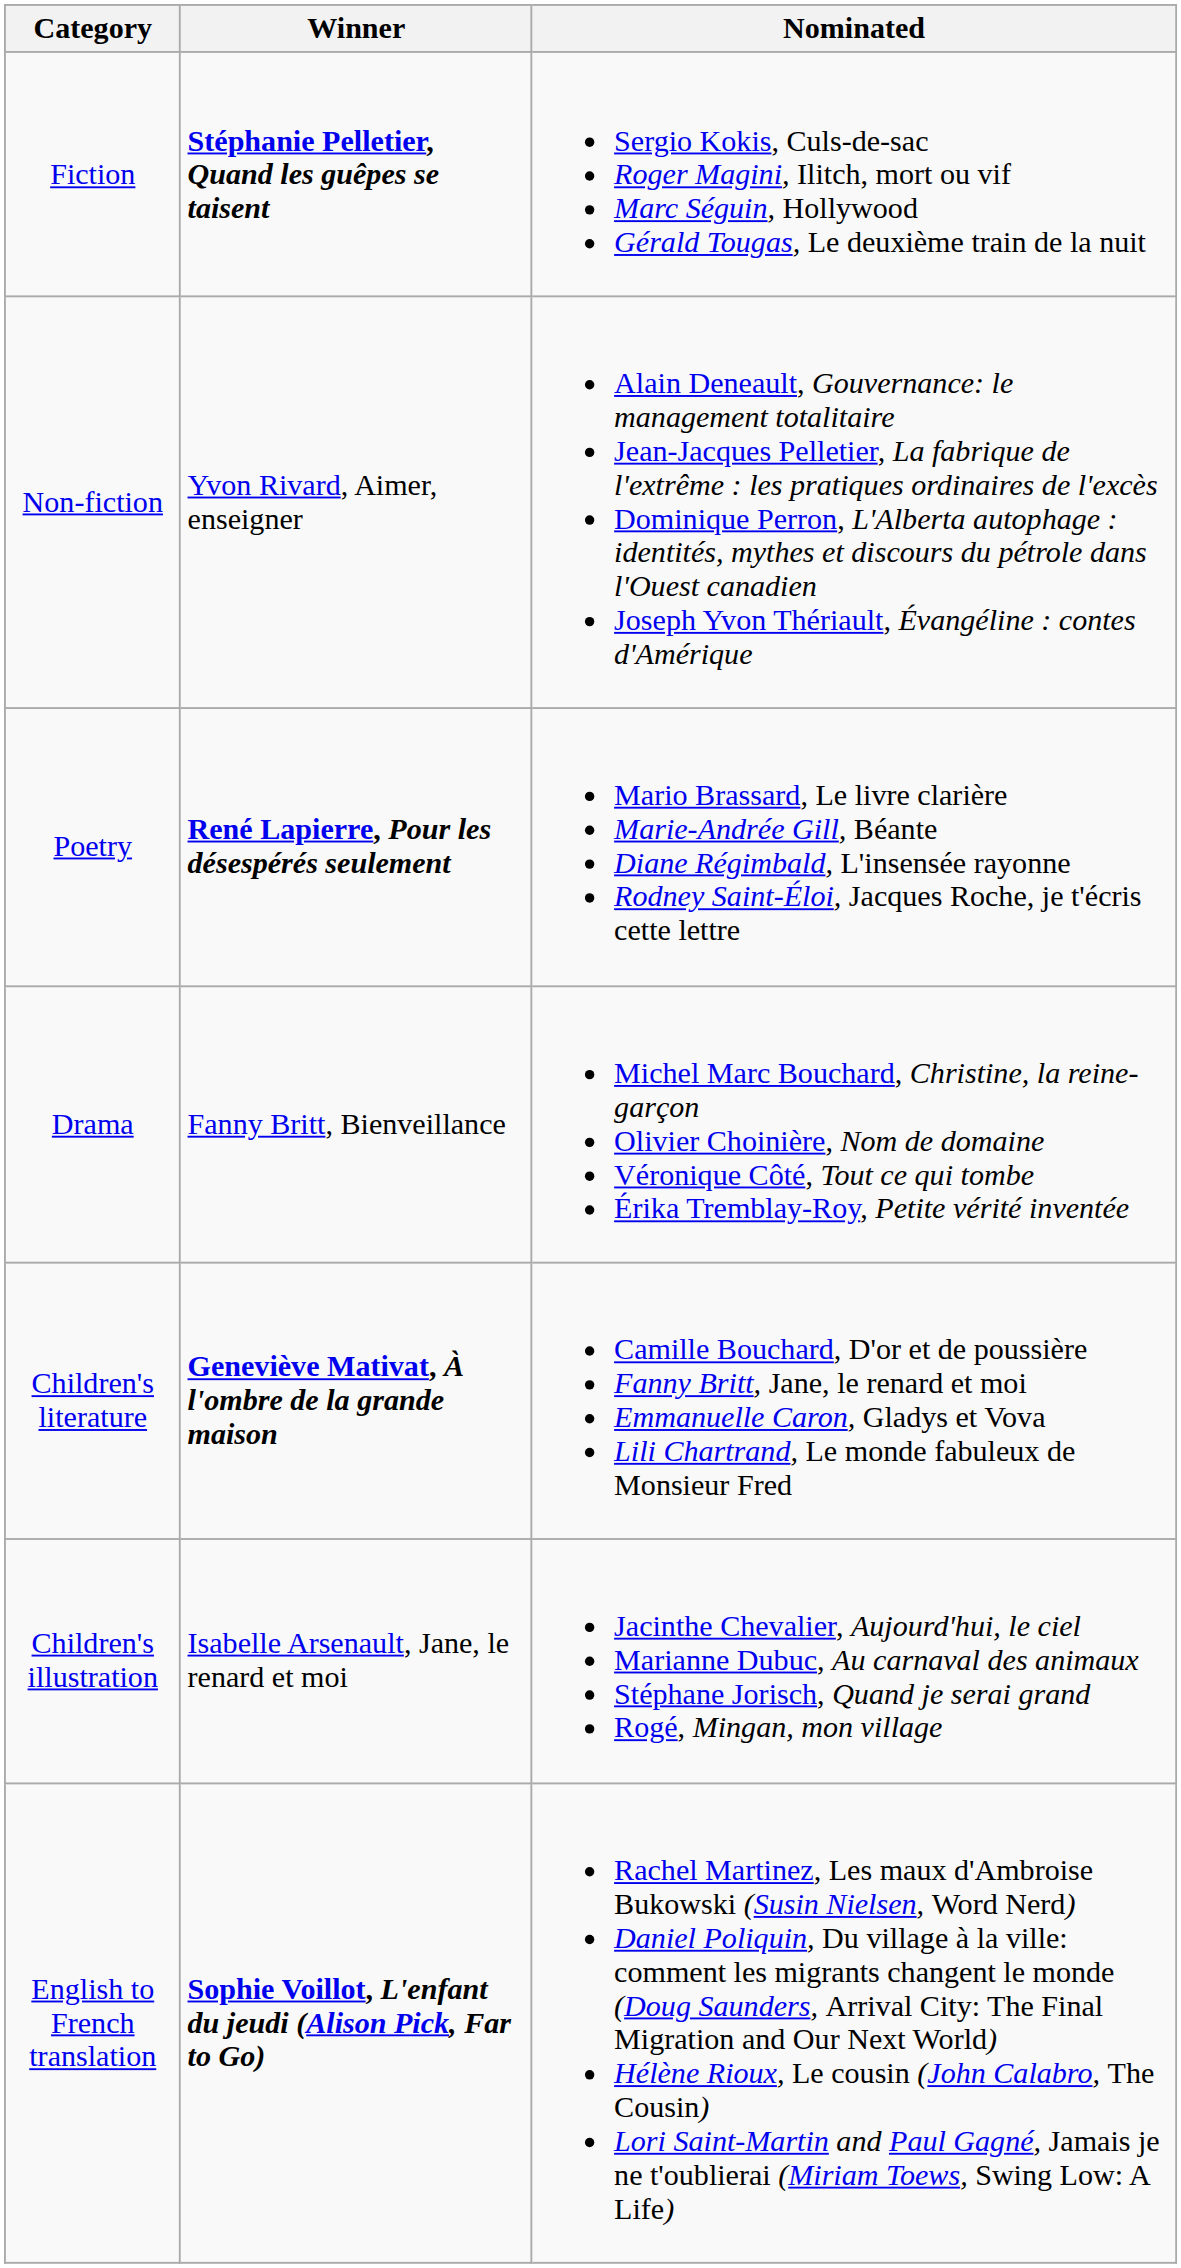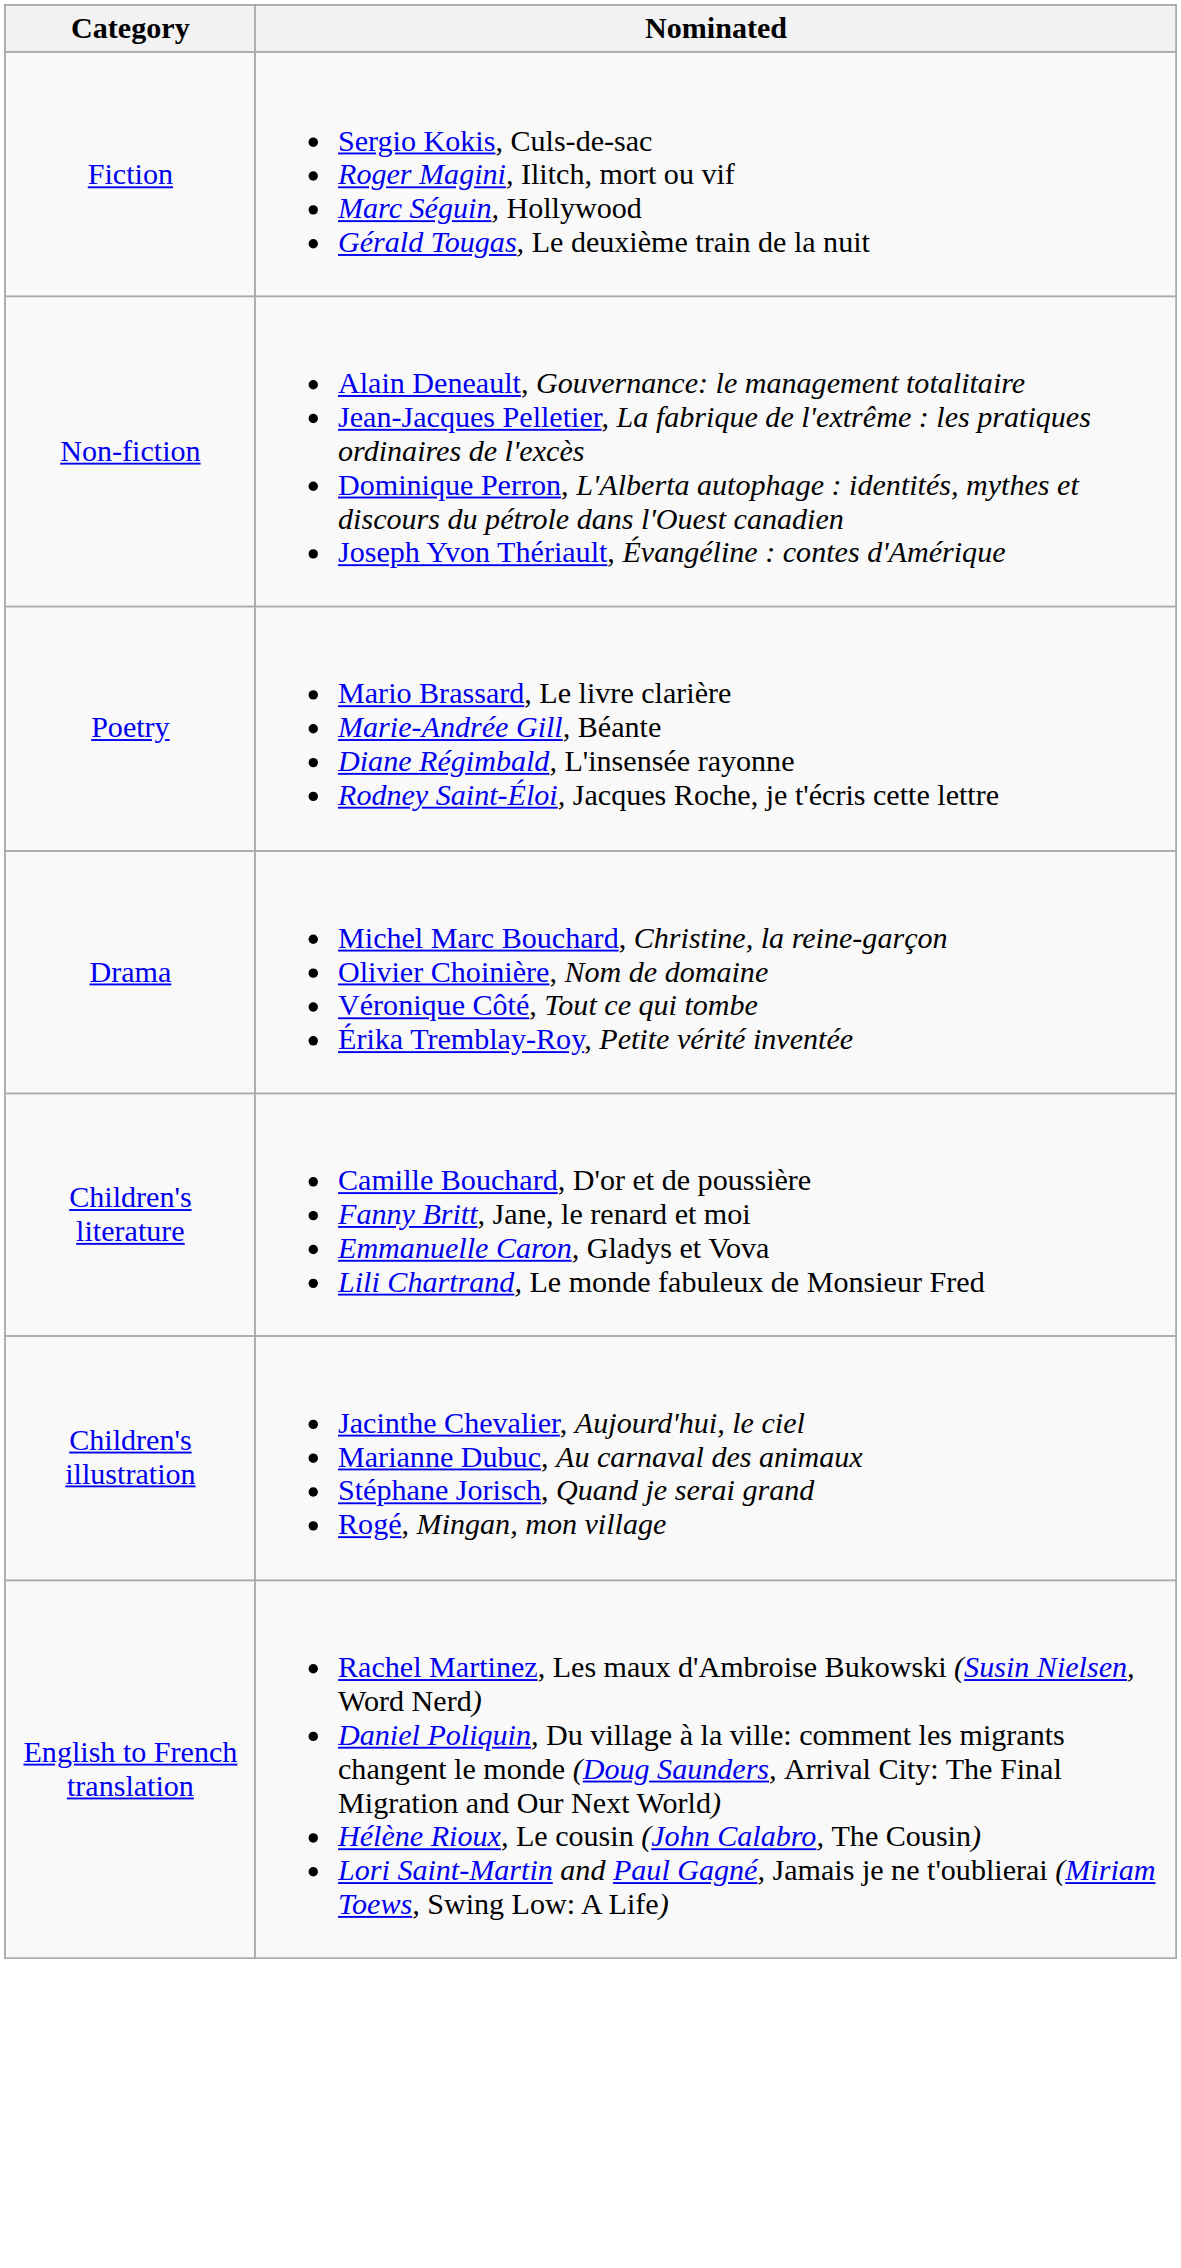- column: Winner | Stéphanie Pelletier, Quand les guêpes se taisent | Yvon Rivard, Aimer, enseigner | René Lapierre, Pour les désespérés seulement | Fanny Britt, Bienveillance | Geneviève Mativat, À l'ombre de la grande maison | Isabelle Arsenault, Jane, le renard et moi | Sophie Voillot, L'enfant du jeudi (Alison Pick, Far to Go)
